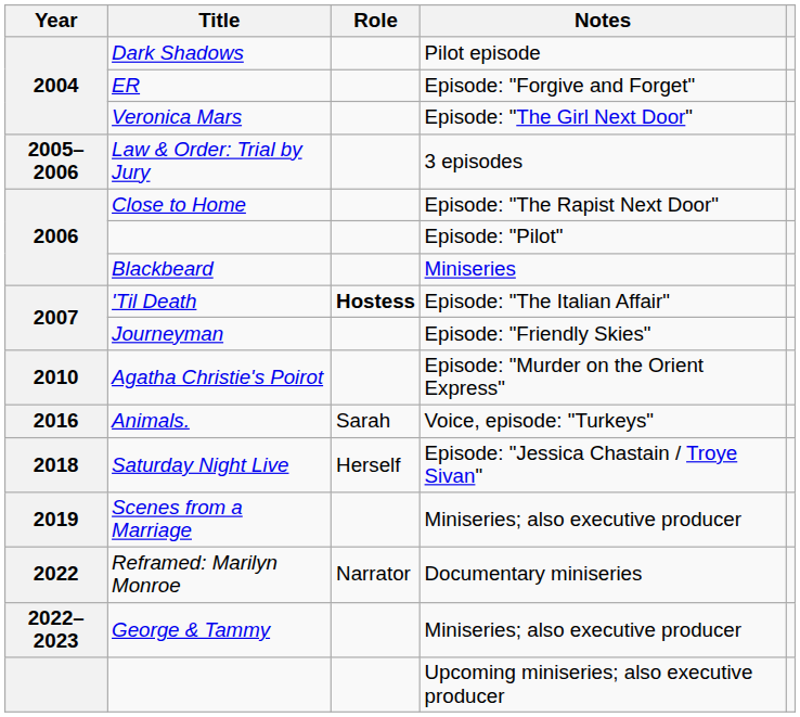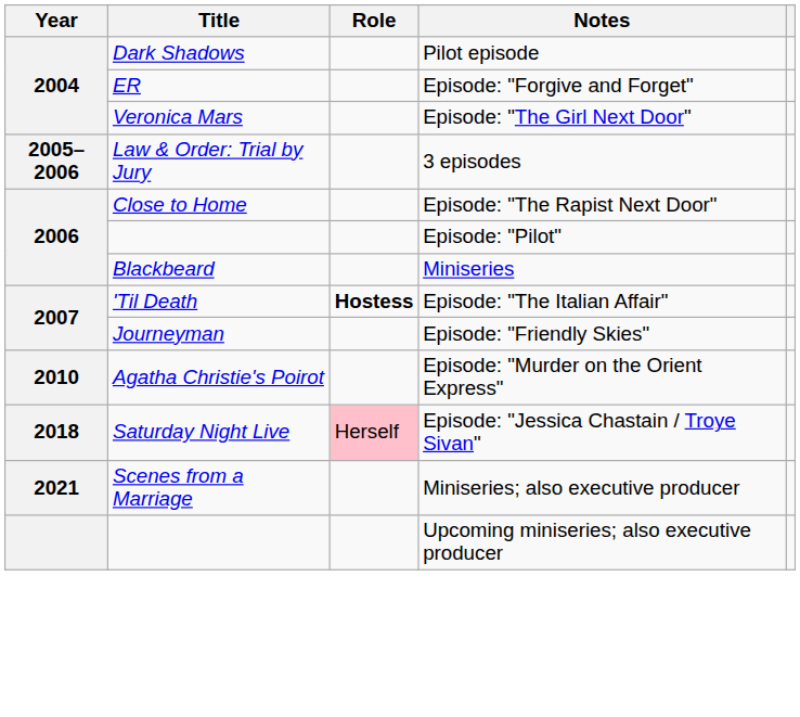- row: 2016 | Animals. | Sarah | Voice, episode: "Turkeys"
Saturday Night Live | Role: no background -> pink background
Scenes from a Marriage | Year: 2019 -> 2021
- row: 2022 | Reframed: Marilyn Monroe | Narrator | Documentary miniseries
- row: 2022–2023 | George & Tammy | Miniseries; also executive producer
